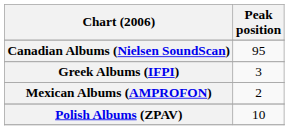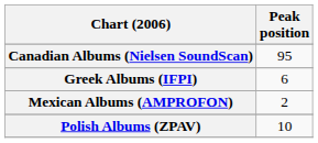Greek Albums (IFPI) | Peak position: 3 -> 6
